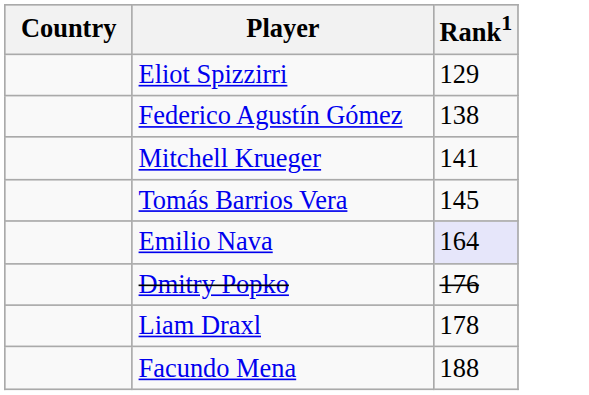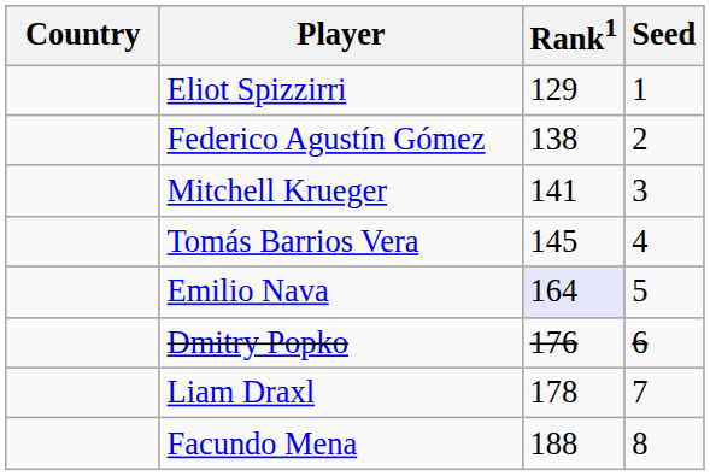+ column: Seed | 1 | 2 | 3 | 4 | 5 | 6 | 7 | 8
